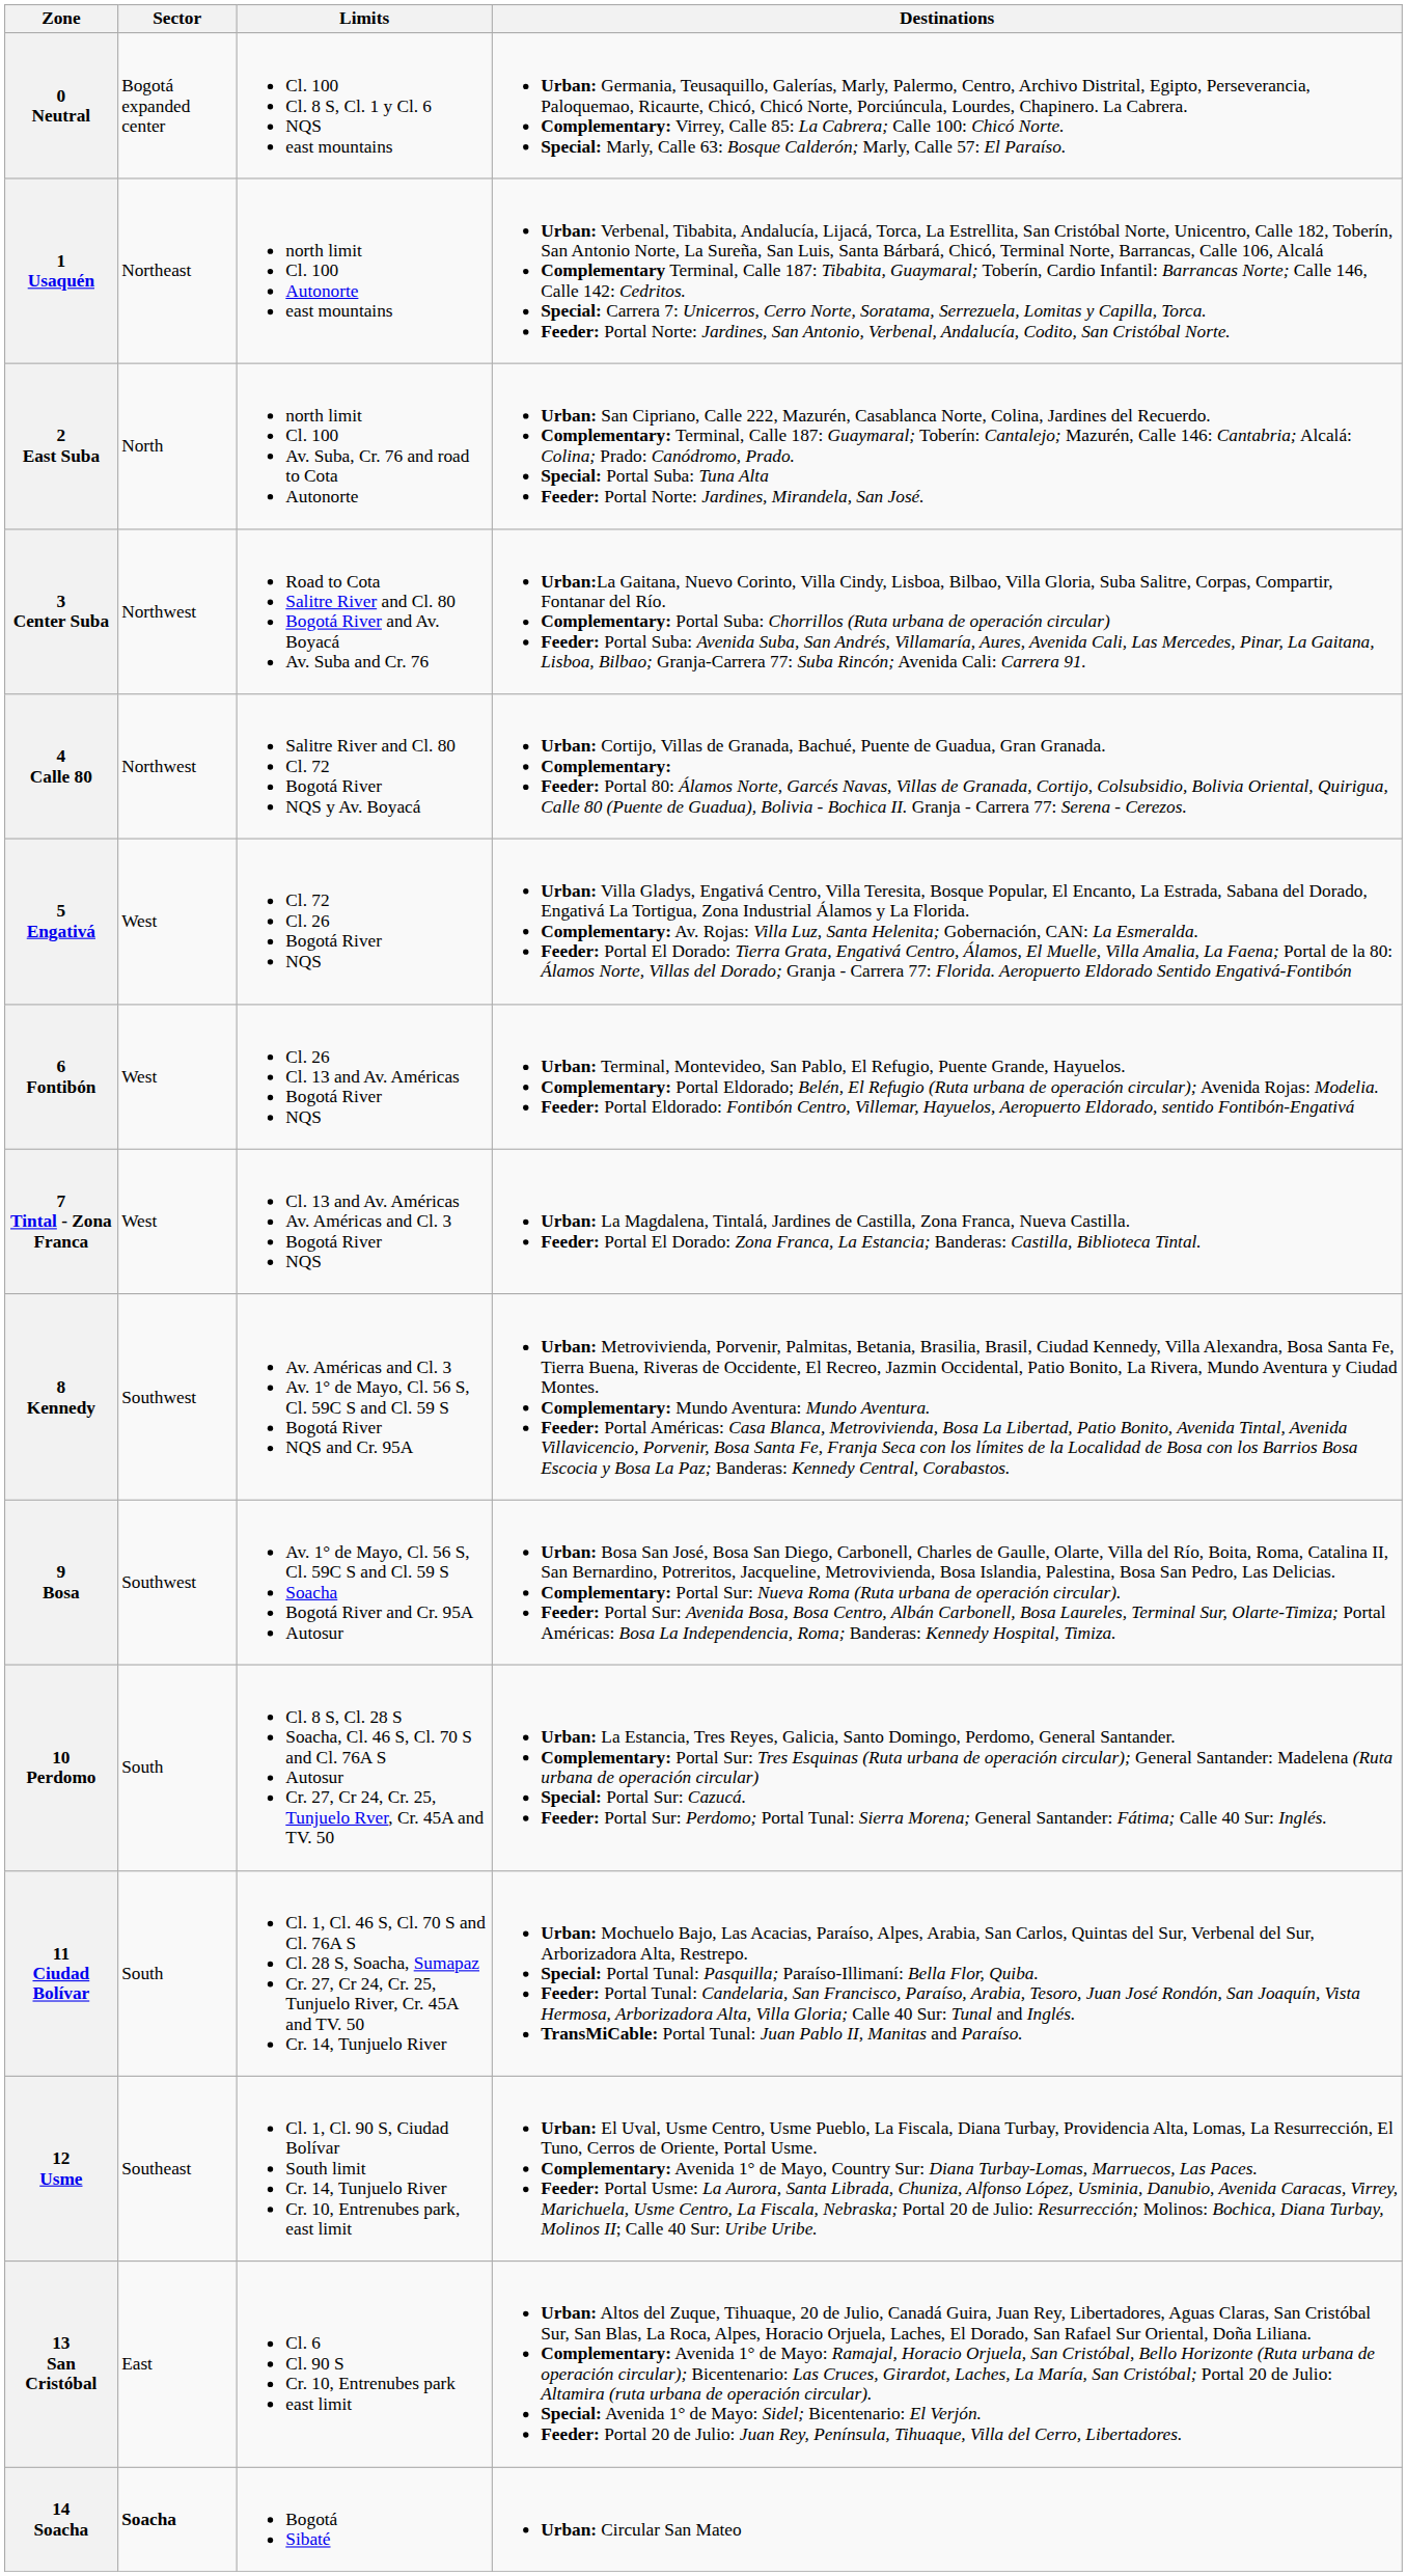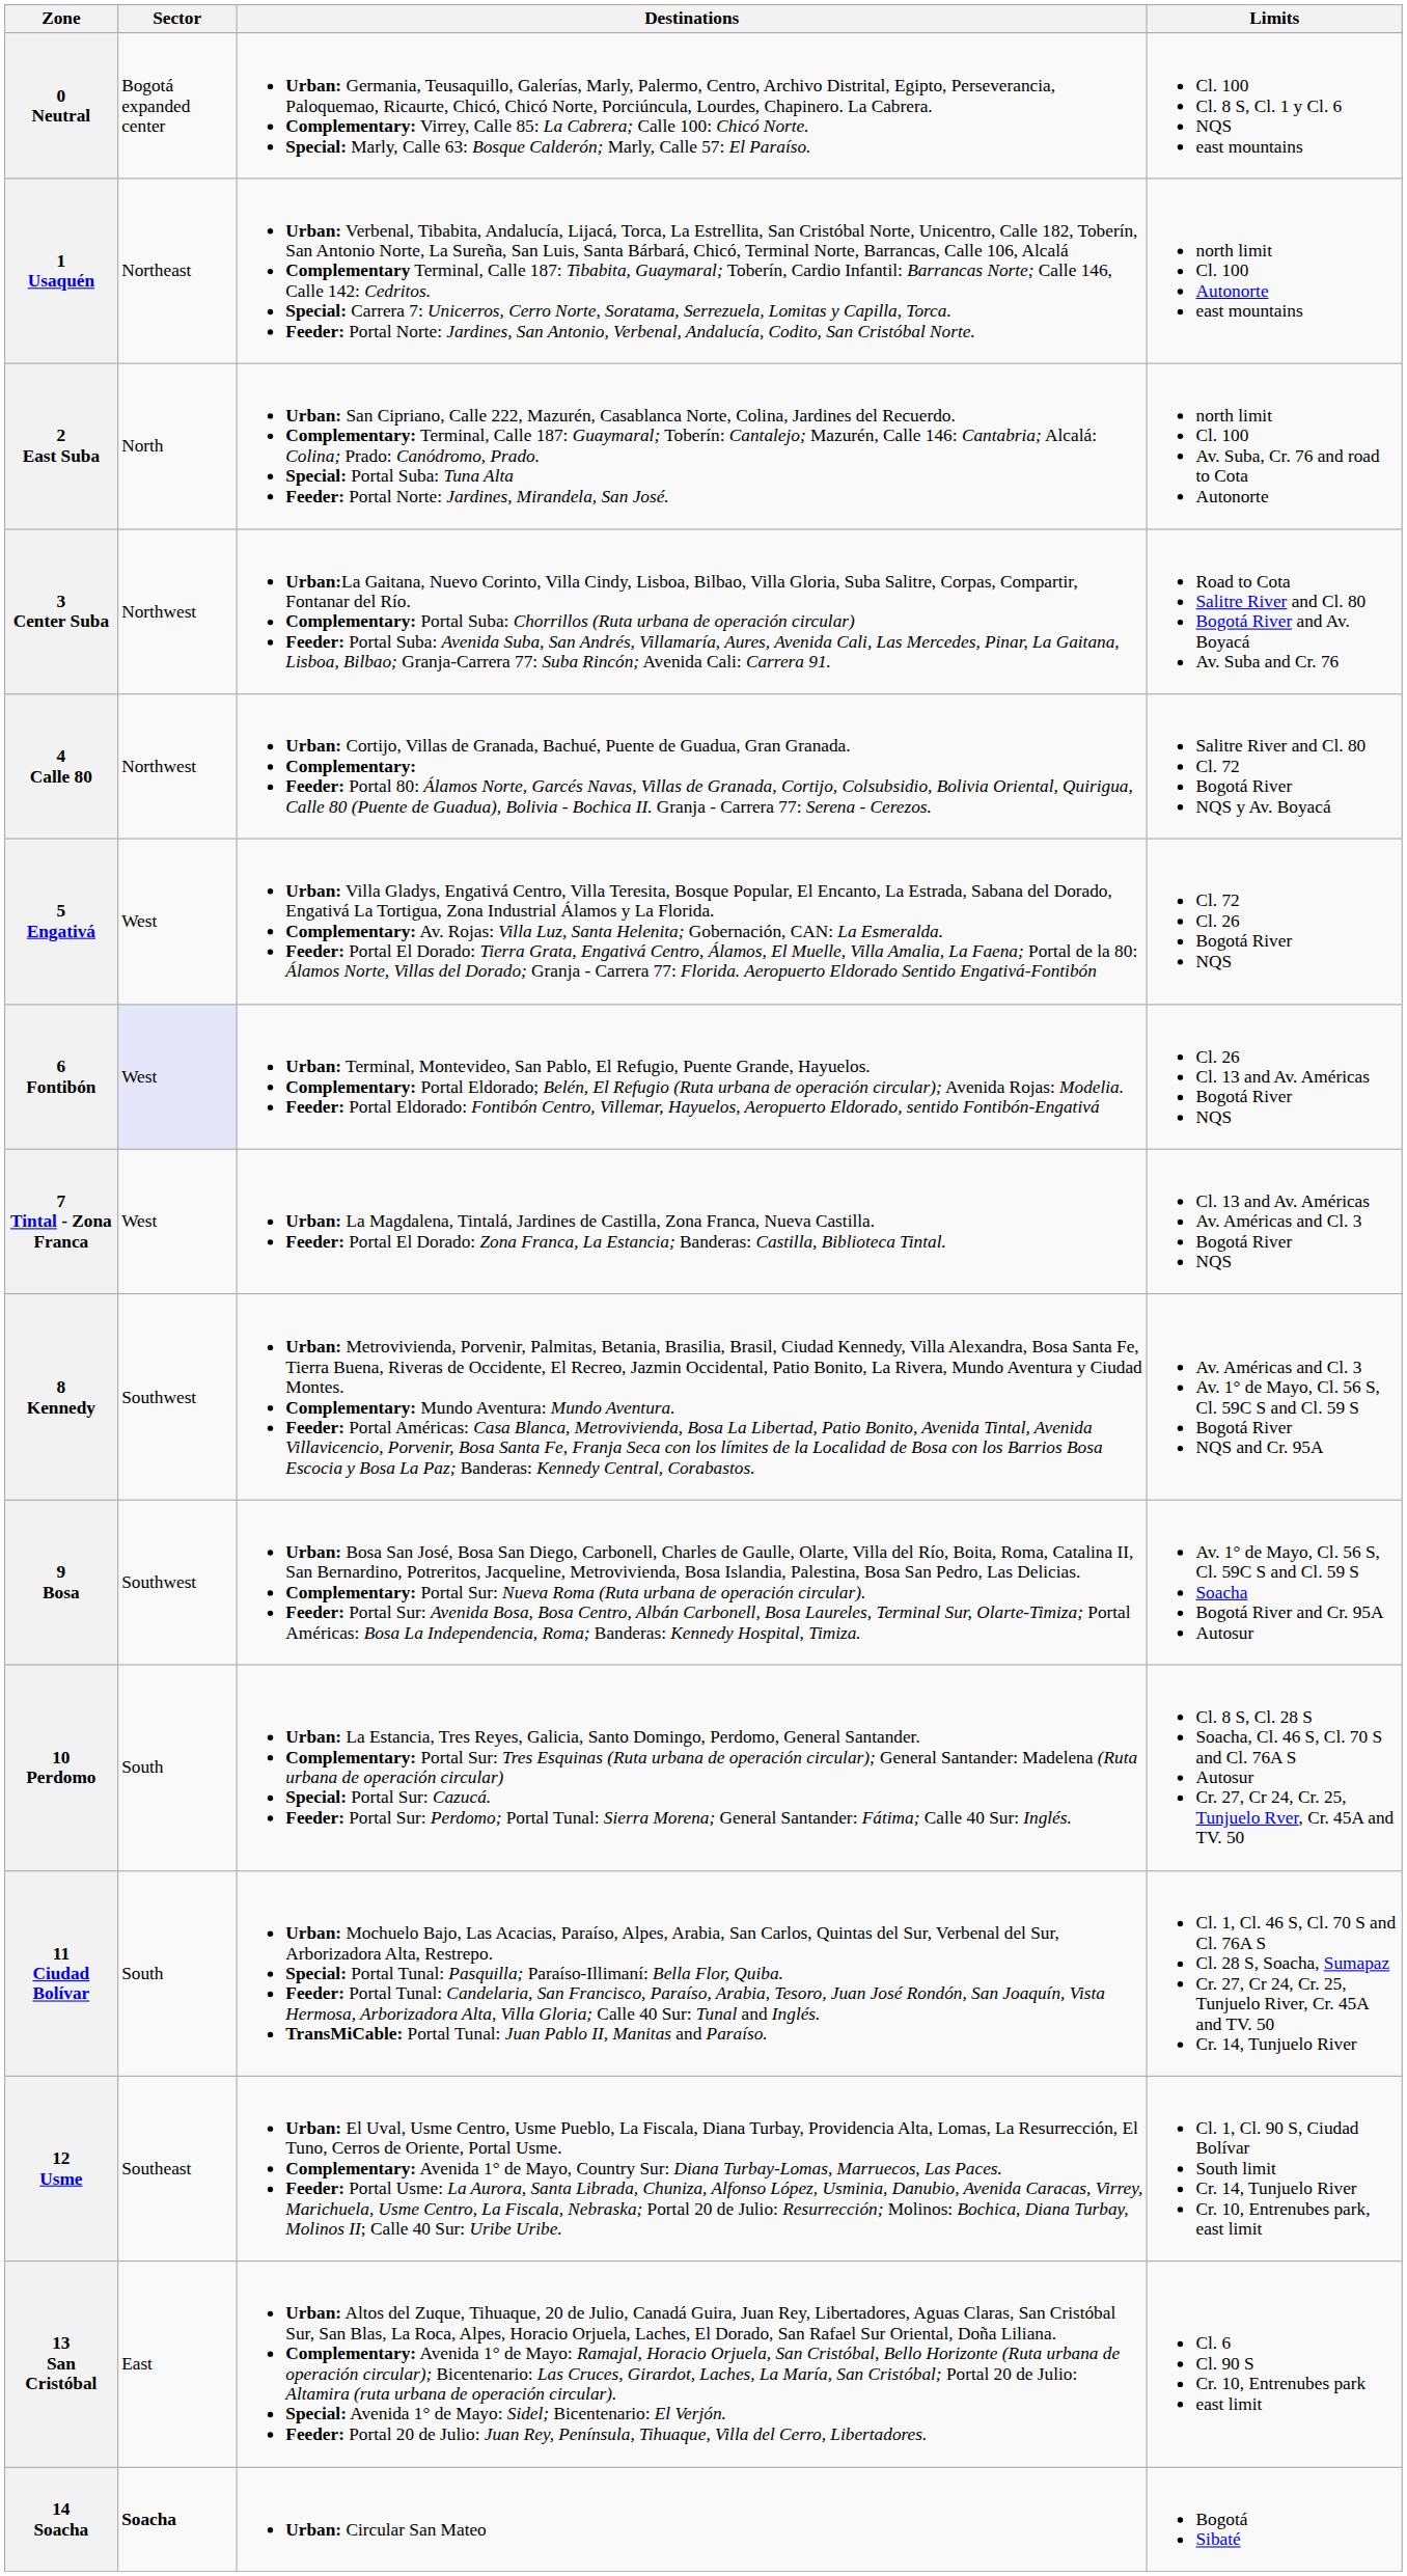columns swapped: Limits <-> Destinations
6 Fontibón | Sector: no background -> lavender background
